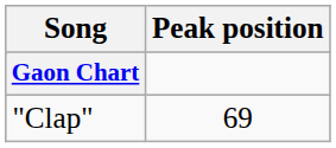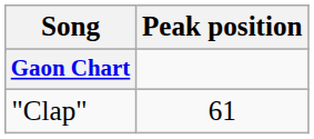"Clap" | column 2: 69 -> 61
